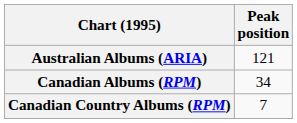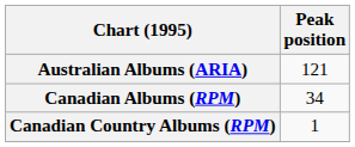Canadian Country Albums (RPM) | Peak position: 7 -> 1
